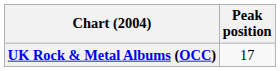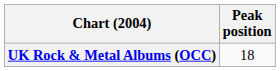UK Rock & Metal Albums (OCC) | Peak position: 17 -> 18
